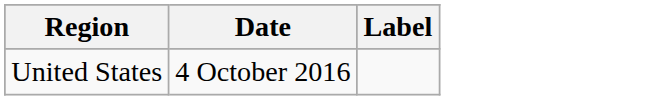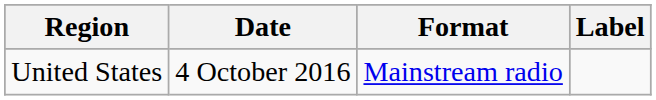+ column: Format | Mainstream radio
